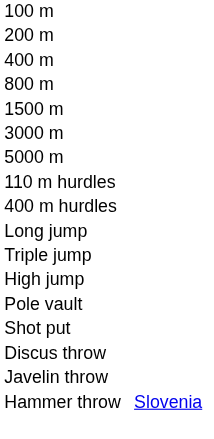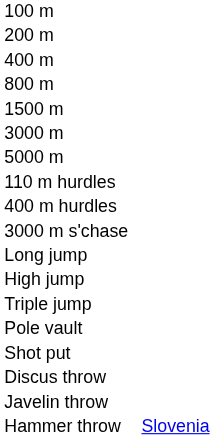+ row: 3000 m s'chase
rows swapped: Triple jump <-> High jump
